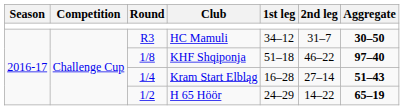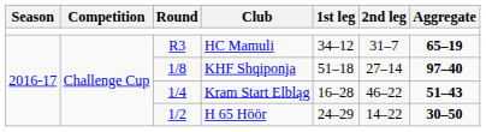HC Mamuli | Aggregate: 30–50 -> 65–19
KHF Shqiponja | 2nd leg: 46–22 -> 27–14
Kram Start Elbląg | 2nd leg: 27–14 -> 46–22
H 65 Höör | Aggregate: 65–19 -> 30–50
